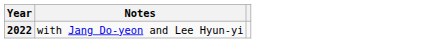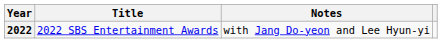+ column: Title | 2022 SBS Entertainment Awards
